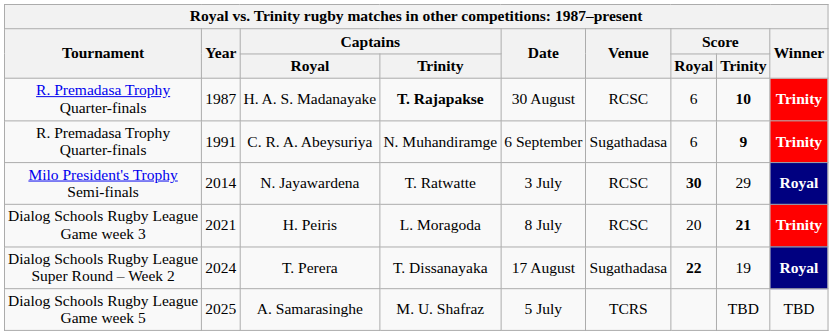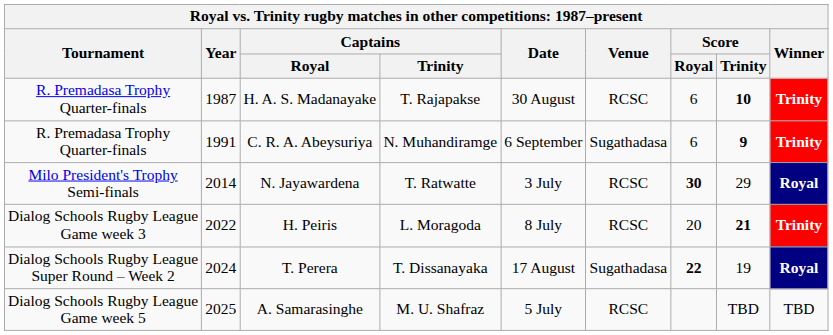H. A. S. Madanayake | Captains / Trinity: bold -> normal
H. Peiris | Year: 2021 -> 2022
A. Samarasinghe | Venue: TCRS -> RCSC
